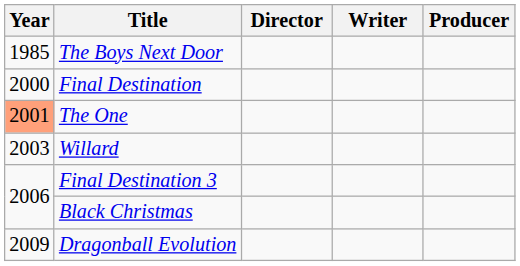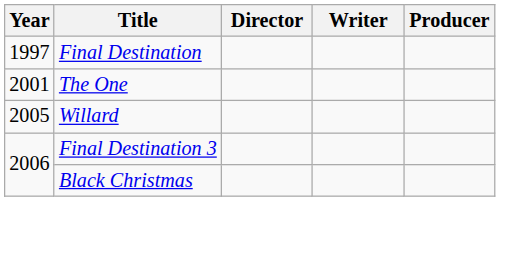- row: 1985 | The Boys Next Door
Final Destination | Year: 2000 -> 1997
The One | Year: lightsalmon background -> no background
Willard | Year: 2003 -> 2005
- row: 2009 | Dragonball Evolution
